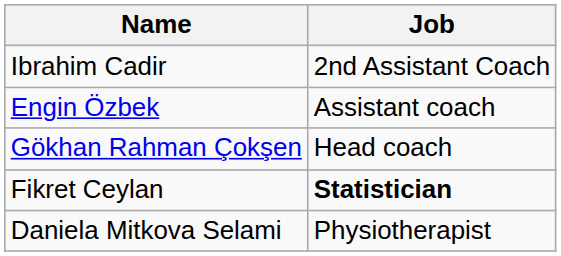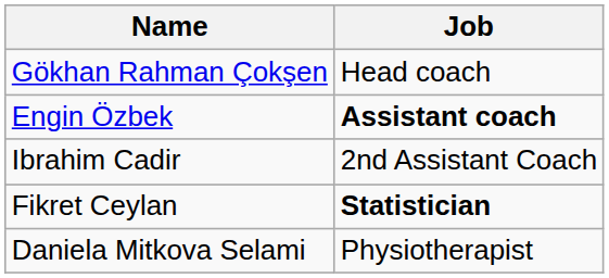rows swapped: Gökhan Rahman Çokşen <-> Ibrahim Cadir
Engin Özbek | Job: normal -> bold
